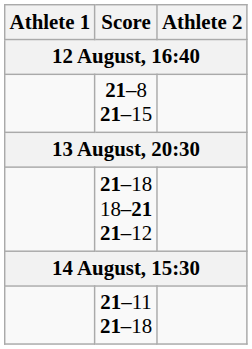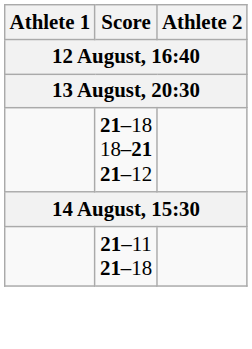- row: 21–8 21–15
